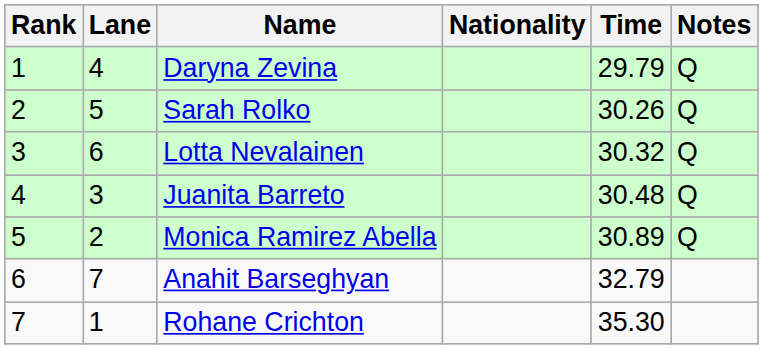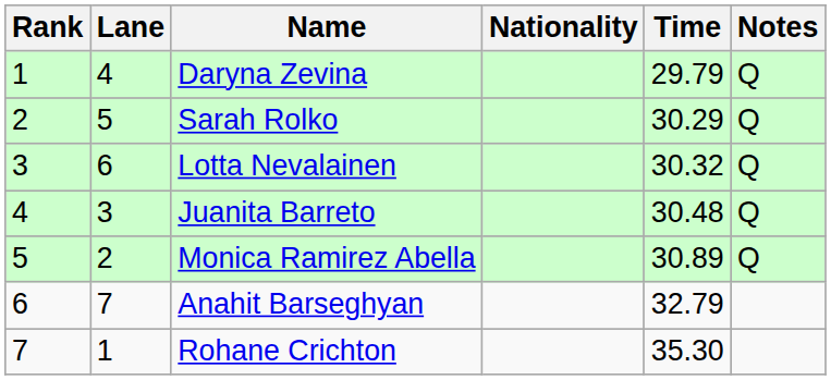Sarah Rolko | Time: 30.26 -> 30.29
